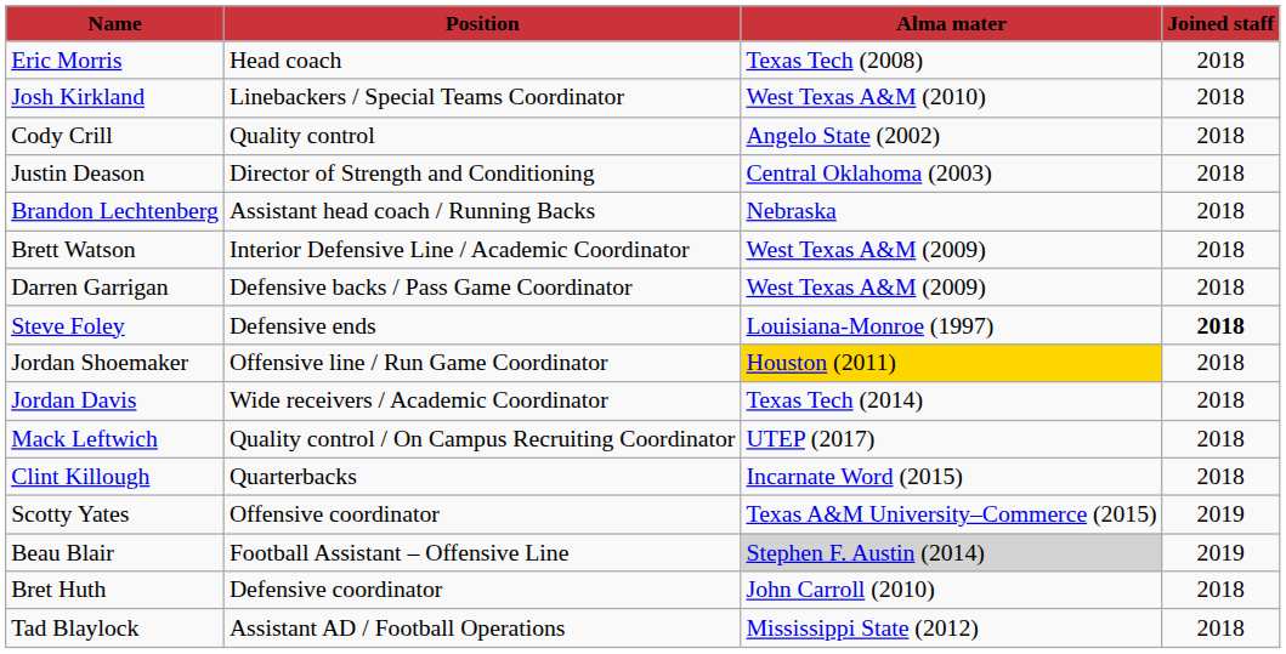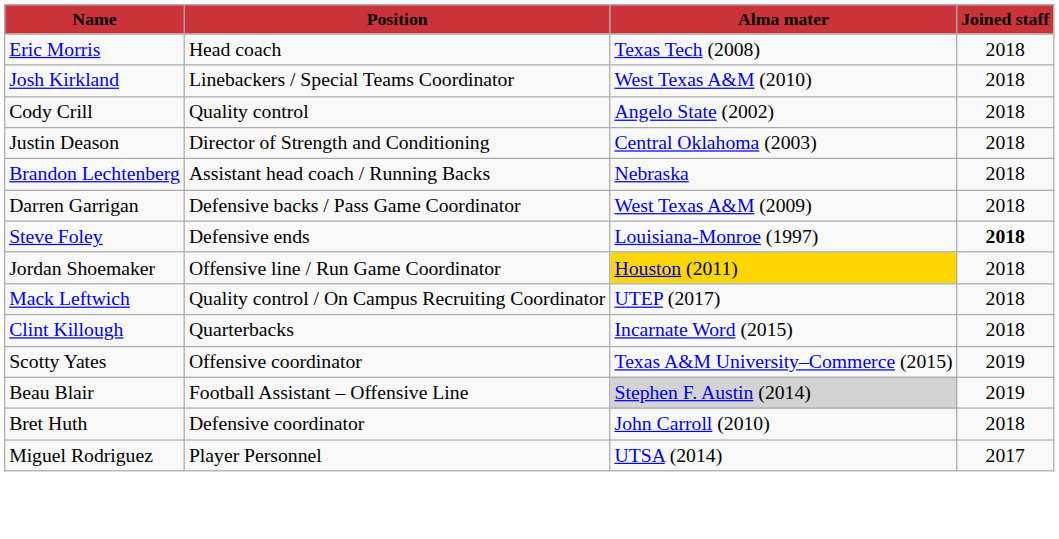- row: Brett Watson | Interior Defensive Line / Academic Coordinator | West Texas A&M (2009) | 2018
- row: Jordan Davis | Wide receivers / Academic Coordinator | Texas Tech (2014) | 2018
- row: Tad Blaylock | Assistant AD / Football Operations | Mississippi State (2012) | 2018
+ row: Miguel Rodriguez | Player Personnel | UTSA (2014) | 2017
